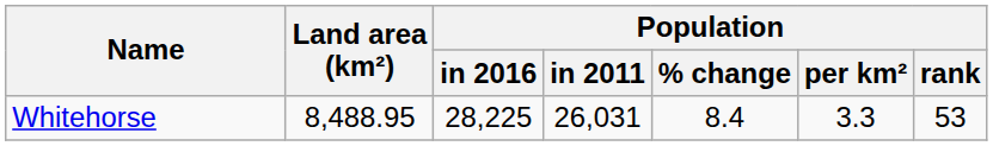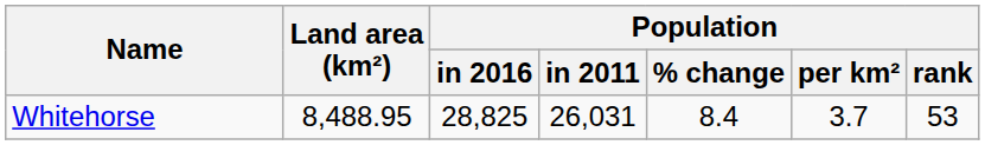Whitehorse | Population / in 2016: 28,225 -> 28,825
Whitehorse | Population / per km²: 3.3 -> 3.7
